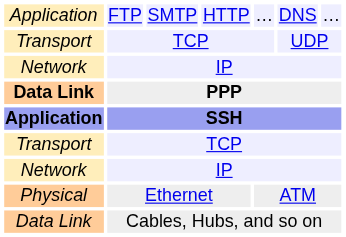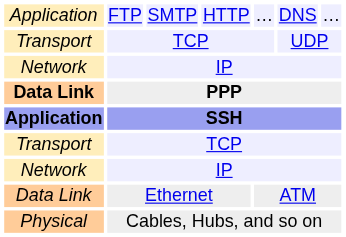Ethernet | column 1: Physical -> Data Link
Cables, Hubs, and so on | column 1: Data Link -> Physical
